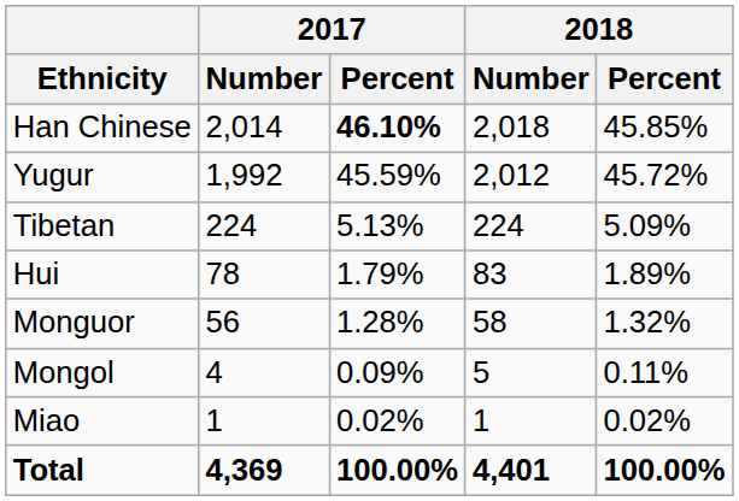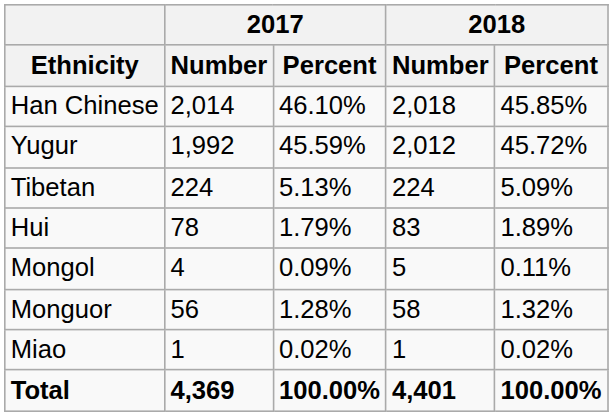Han Chinese | 2017 / Percent: bold -> normal
rows swapped: Monguor <-> Mongol
